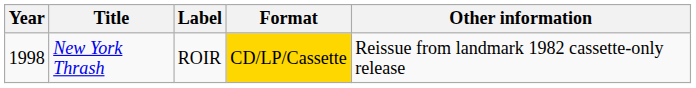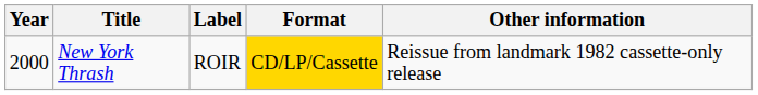New York Thrash | Year: 1998 -> 2000
